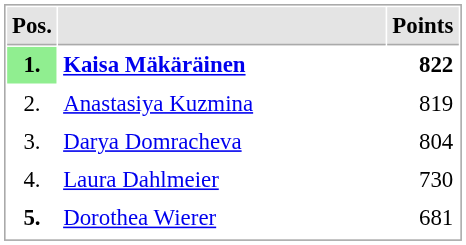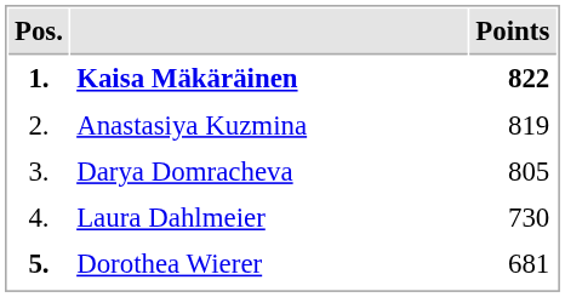Kaisa Mäkäräinen | Pos.: lightgreen background -> no background
Darya Domracheva | Points: 804 -> 805
